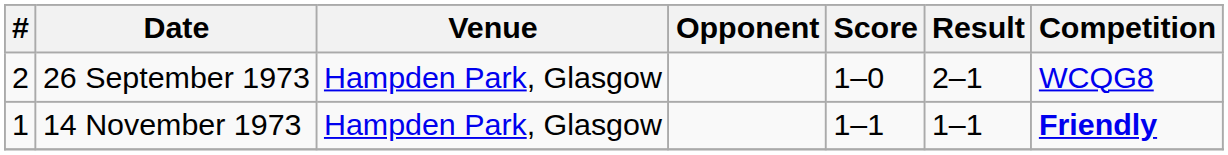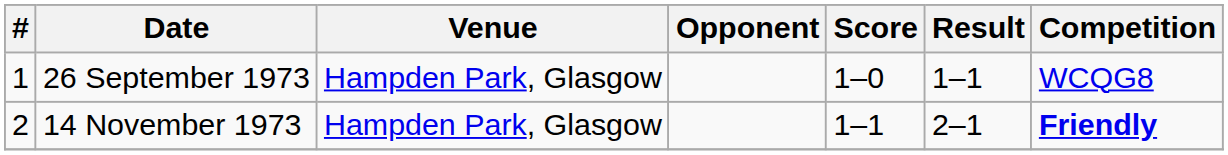26 September 1973 | #: 2 -> 1
26 September 1973 | Result: 2–1 -> 1–1
14 November 1973 | #: 1 -> 2
14 November 1973 | Result: 1–1 -> 2–1
